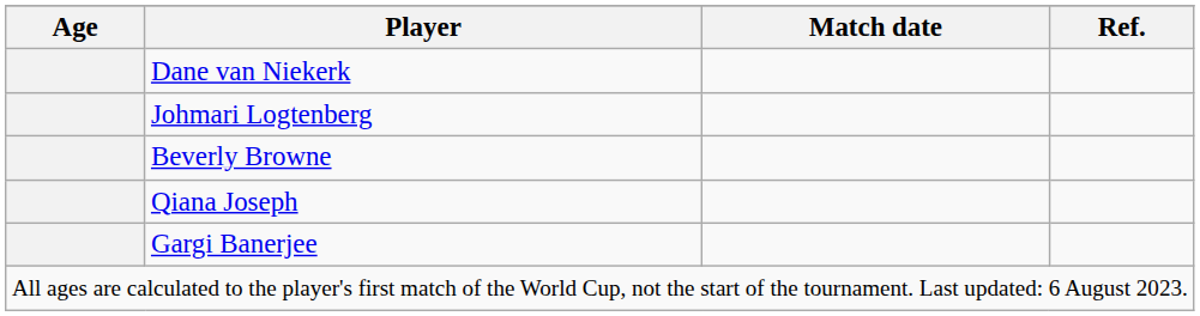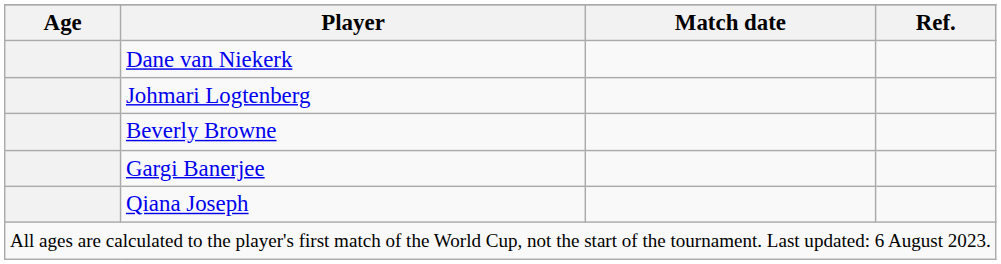rows swapped: Gargi Banerjee <-> Qiana Joseph
